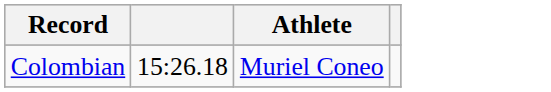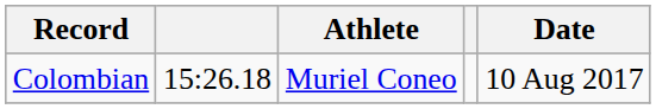+ column: Date | 10 Aug 2017
